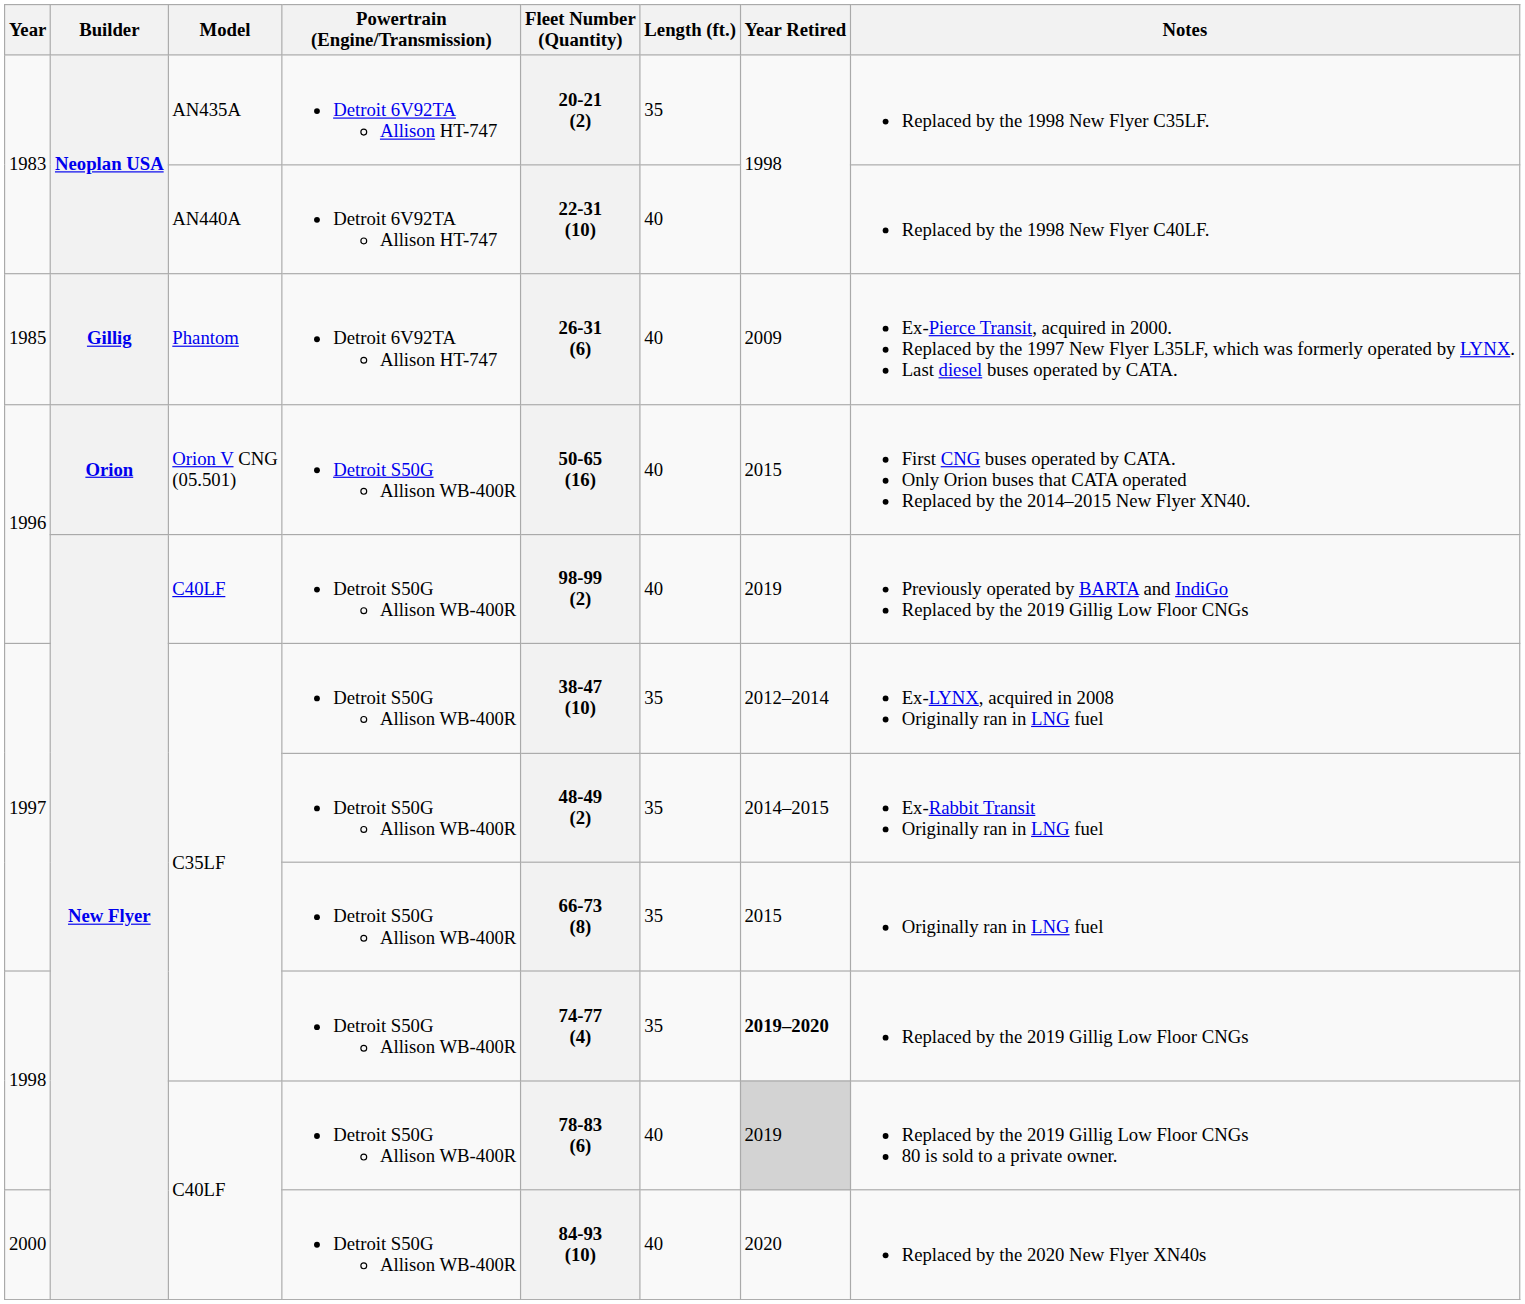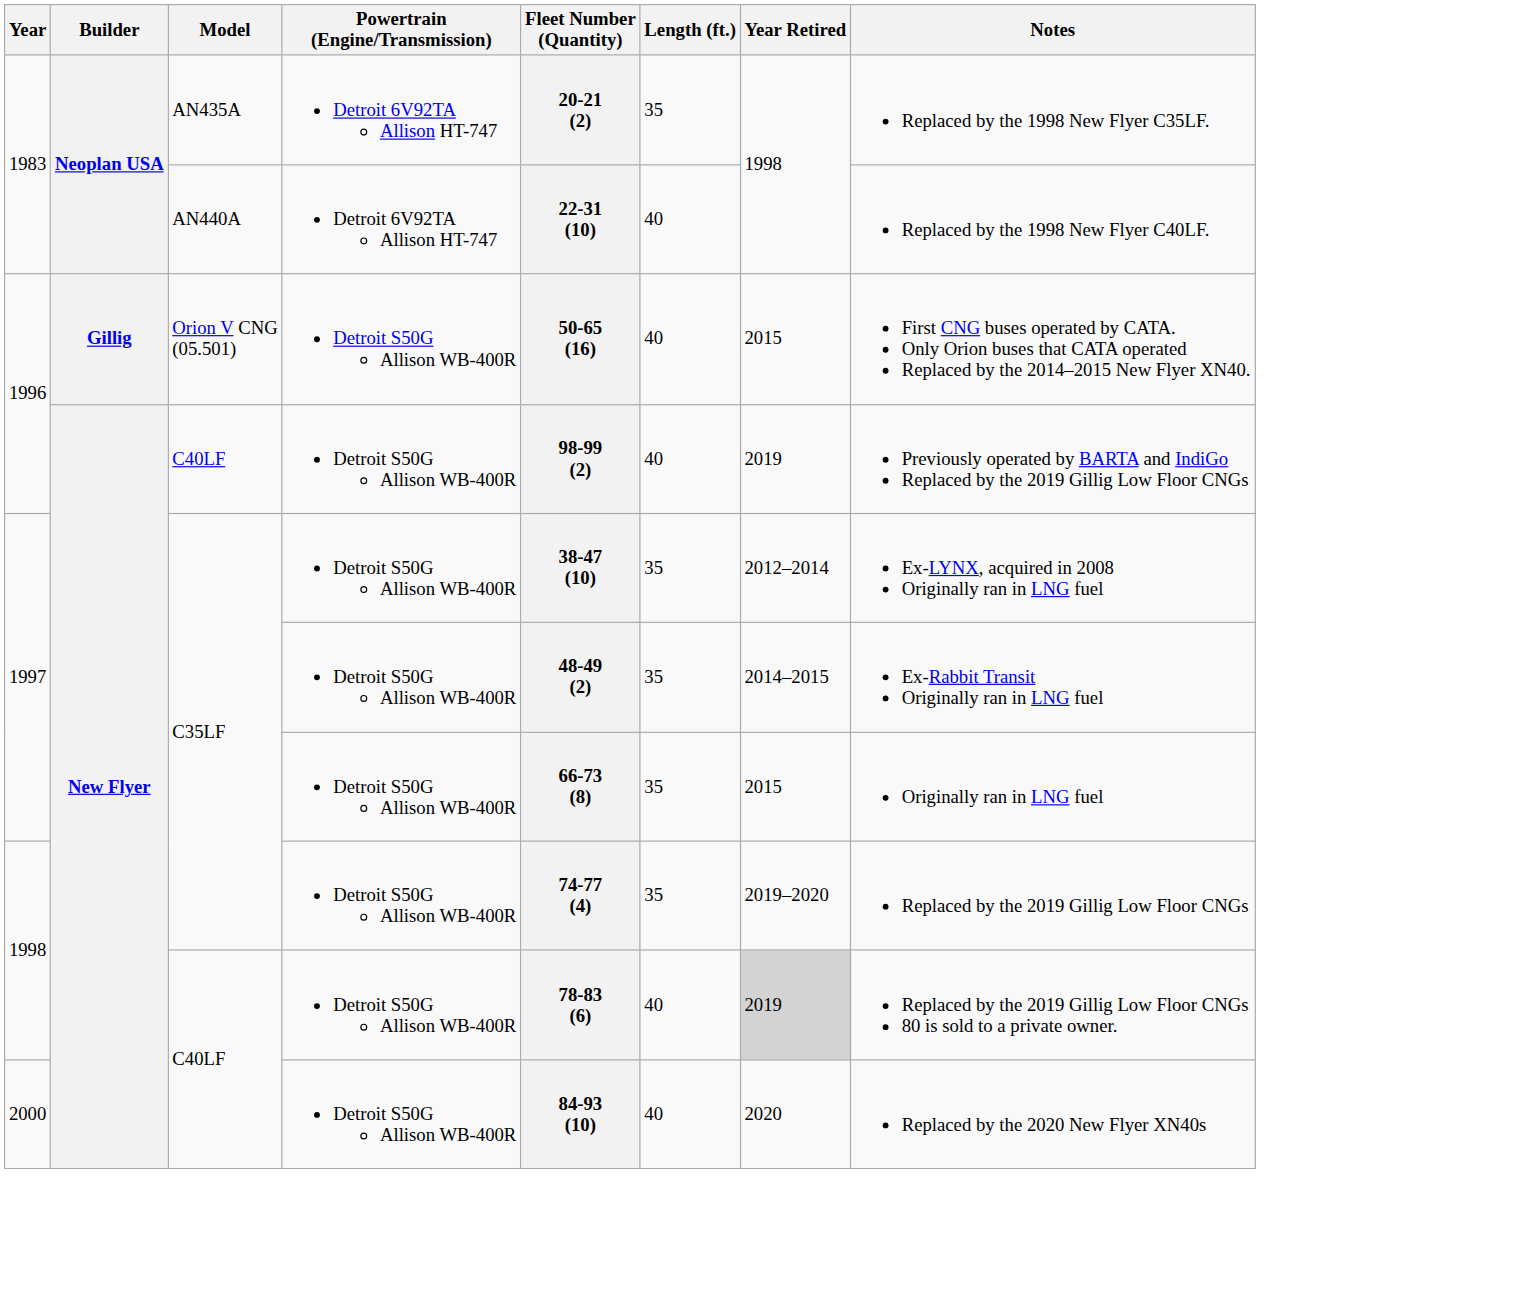- row: 1985 | Gillig | Phantom | Detroit 6V92TA Allison HT-747 | 26-31 (6) | 40 | 2009 | Ex-Pierce Transit, acquired in 2000. Replaced by the 1997 New Flyer L35LF, which was formerly operated by LYNX. Last diesel buses operated by CATA.
1996 / Orion V CNG (05.501) | Builder: Orion -> Gillig
1998 / C35LF | Year Retired: bold -> normal
